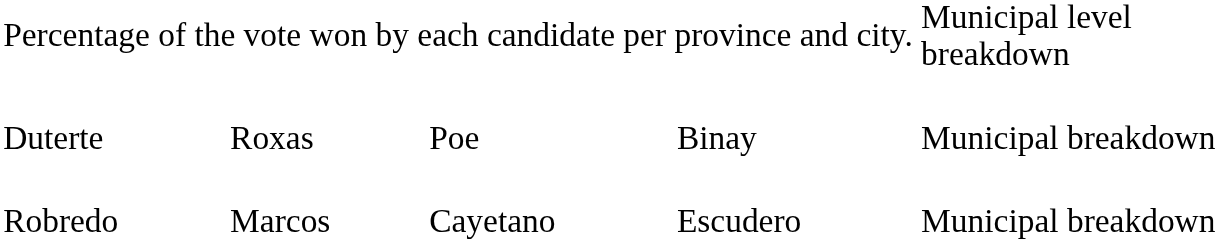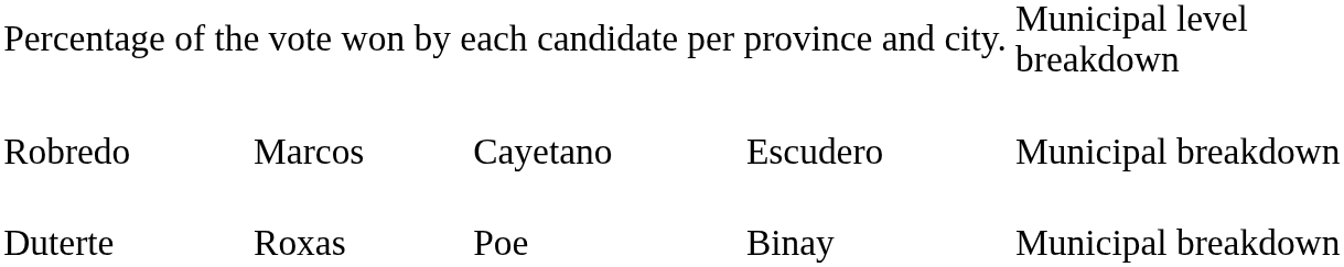rows swapped: Duterte <-> Robredo
